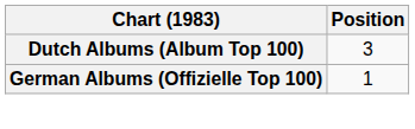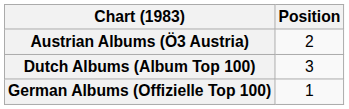+ row: Austrian Albums (Ö3 Austria) | 2
